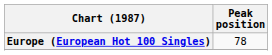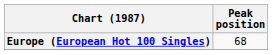Europe (European Hot 100 Singles) | Peak position: 78 -> 68
